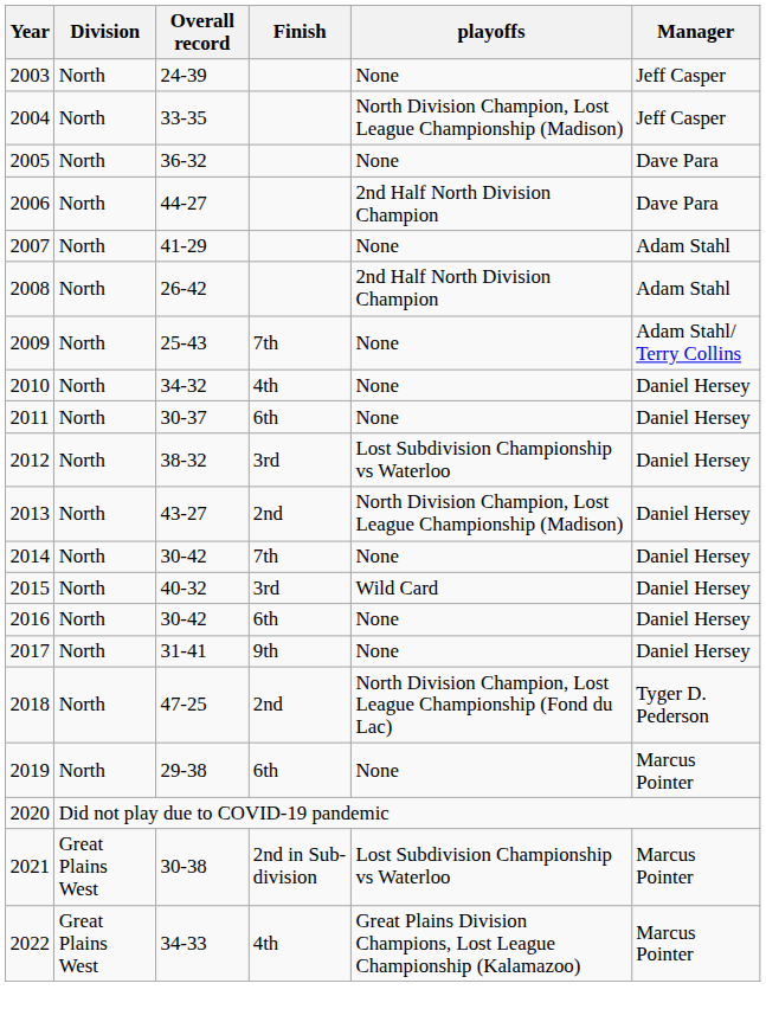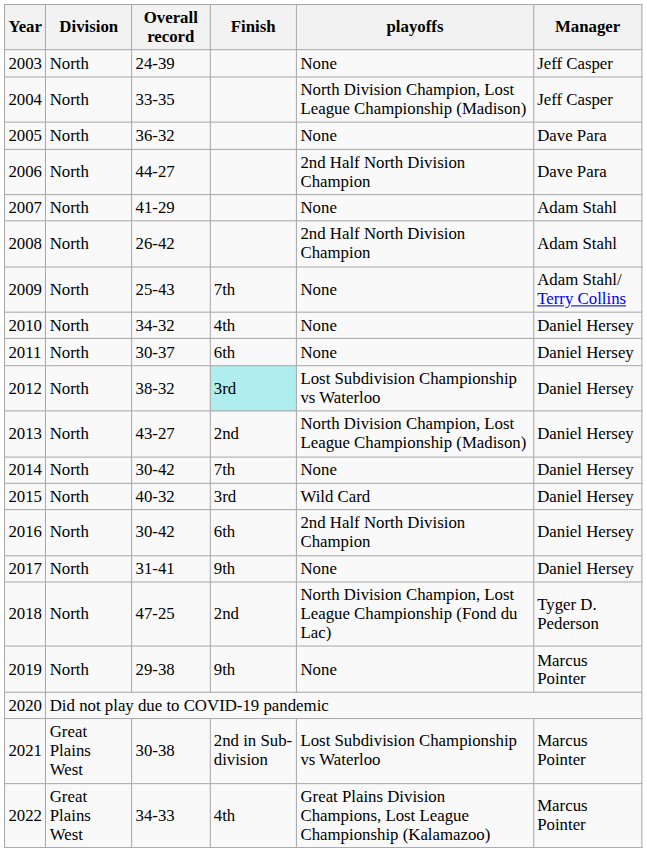2012 | Finish: no background -> paleturquoise background
2016 | playoffs: None -> 2nd Half North Division Champion
2019 | Finish: 6th -> 9th
